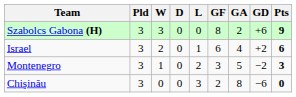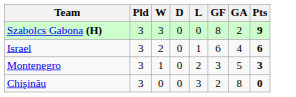- column: GD | +6 | +2 | −2 | −6
